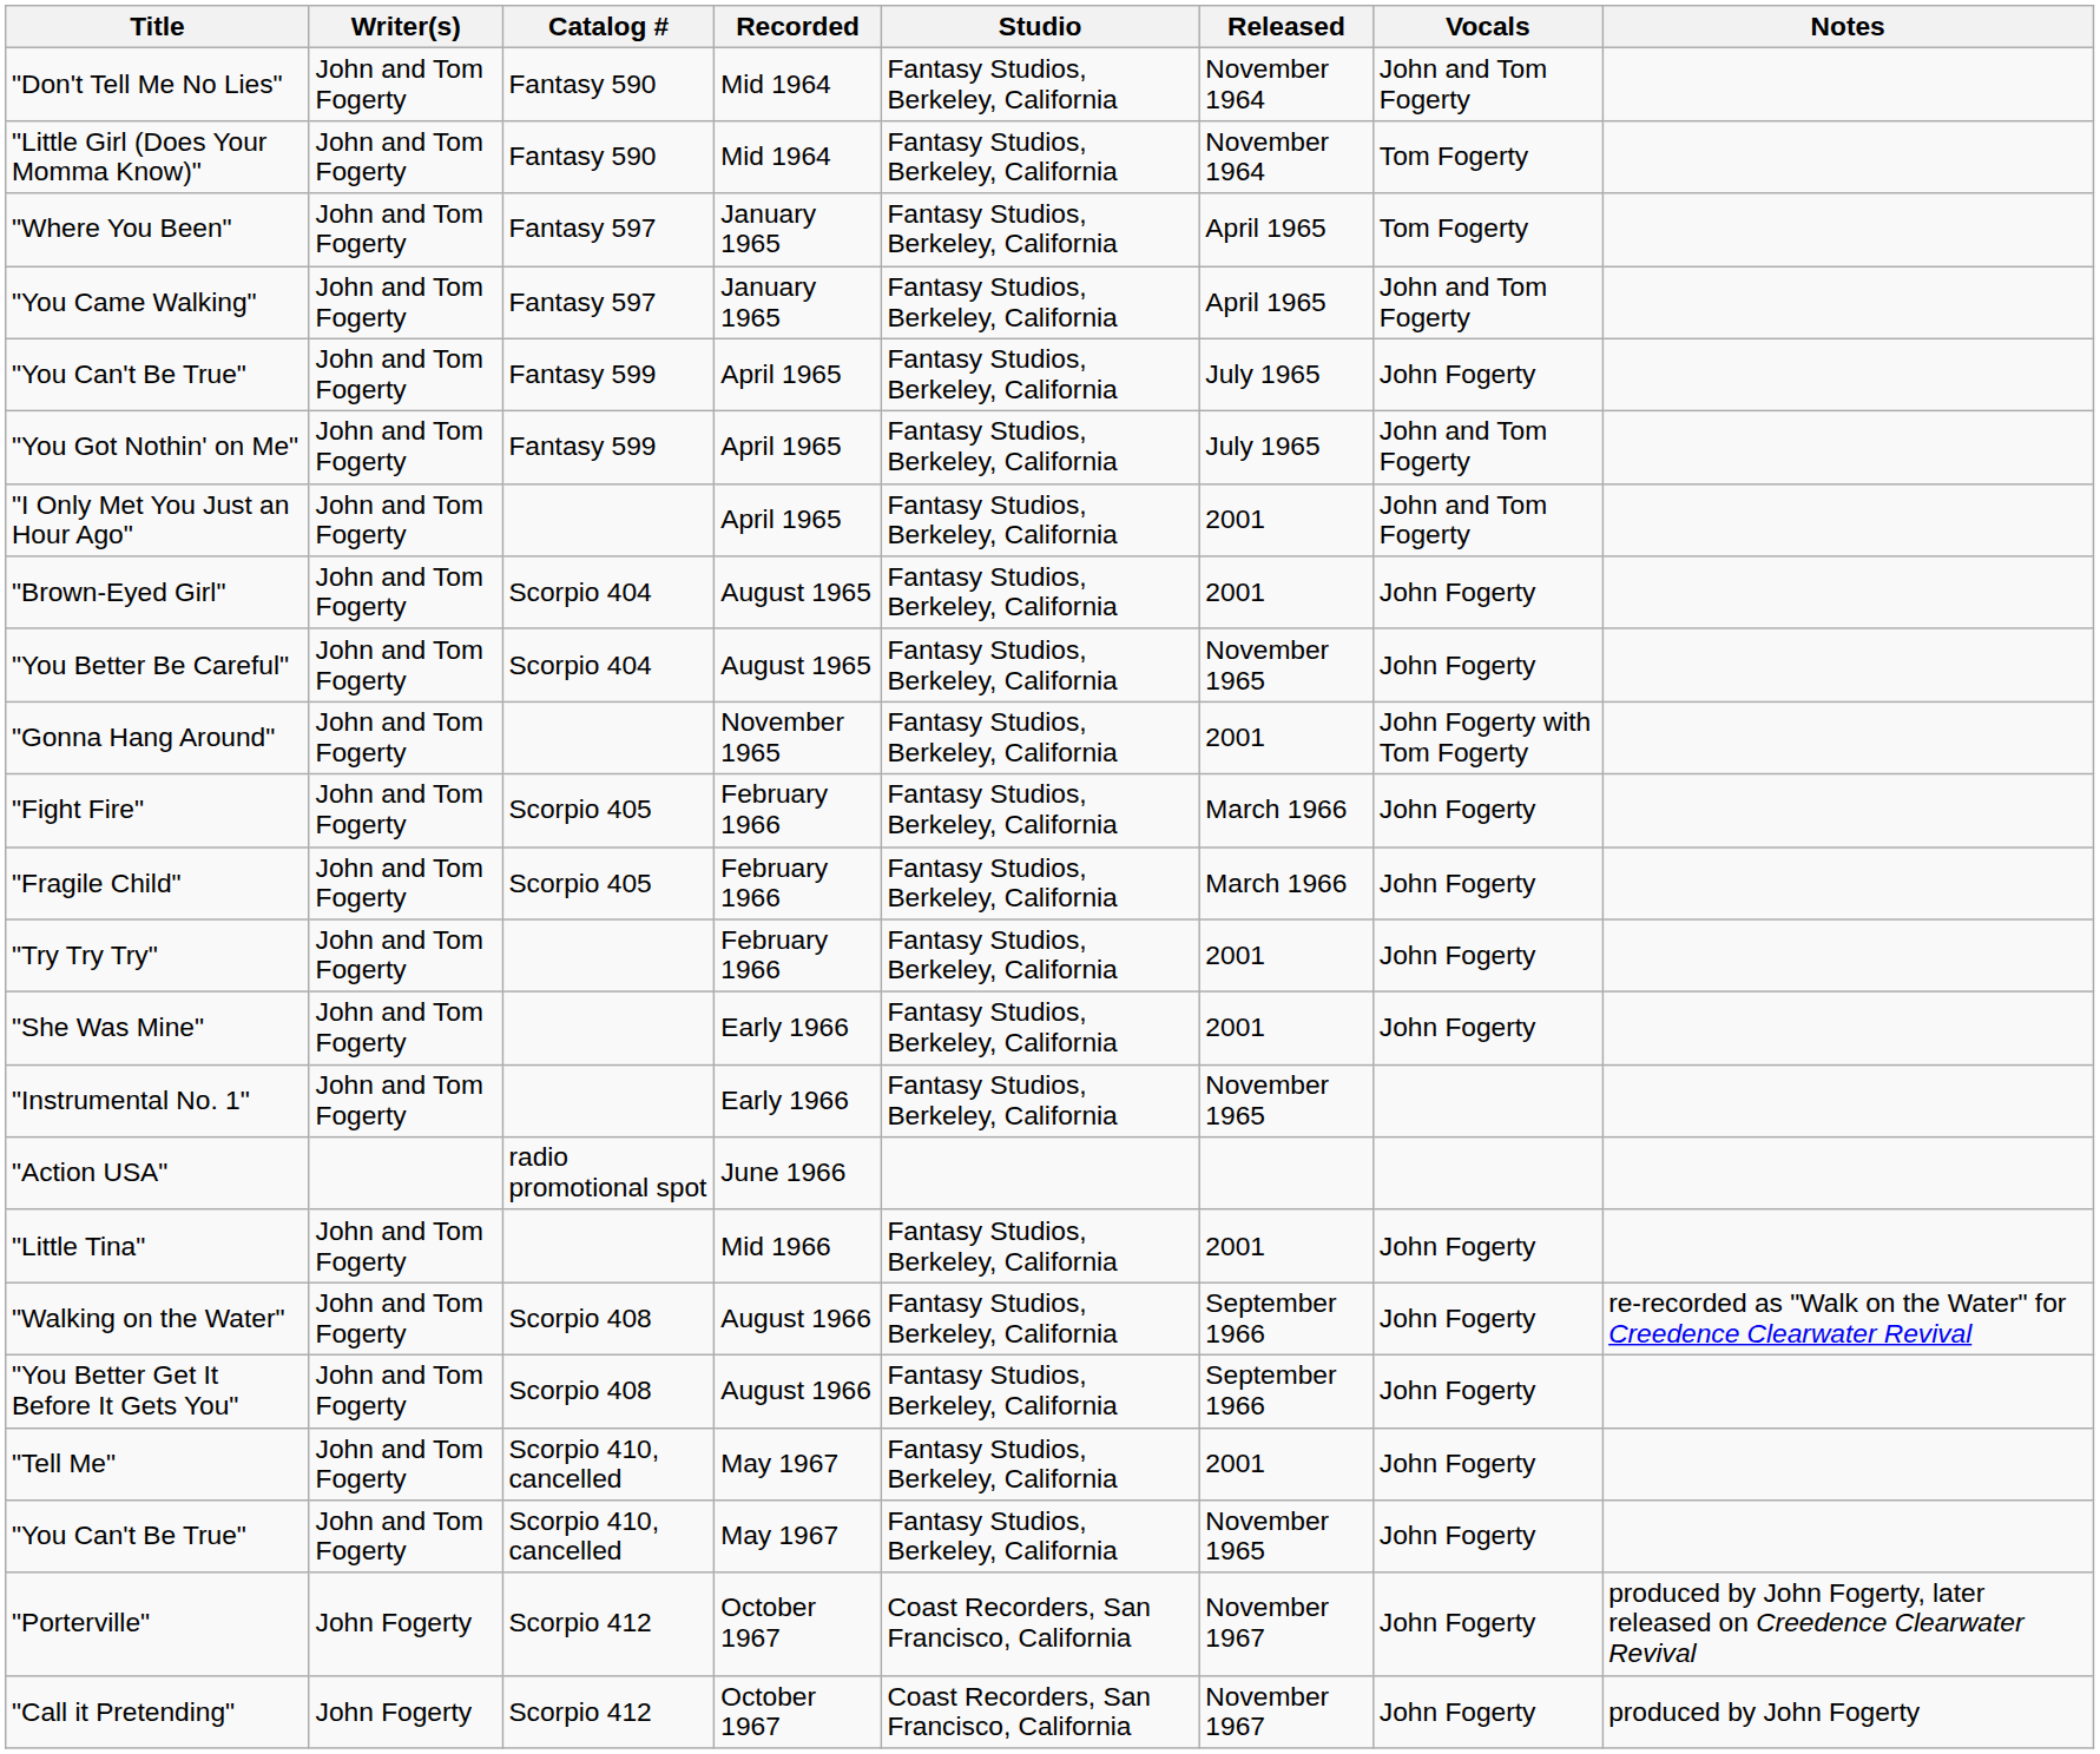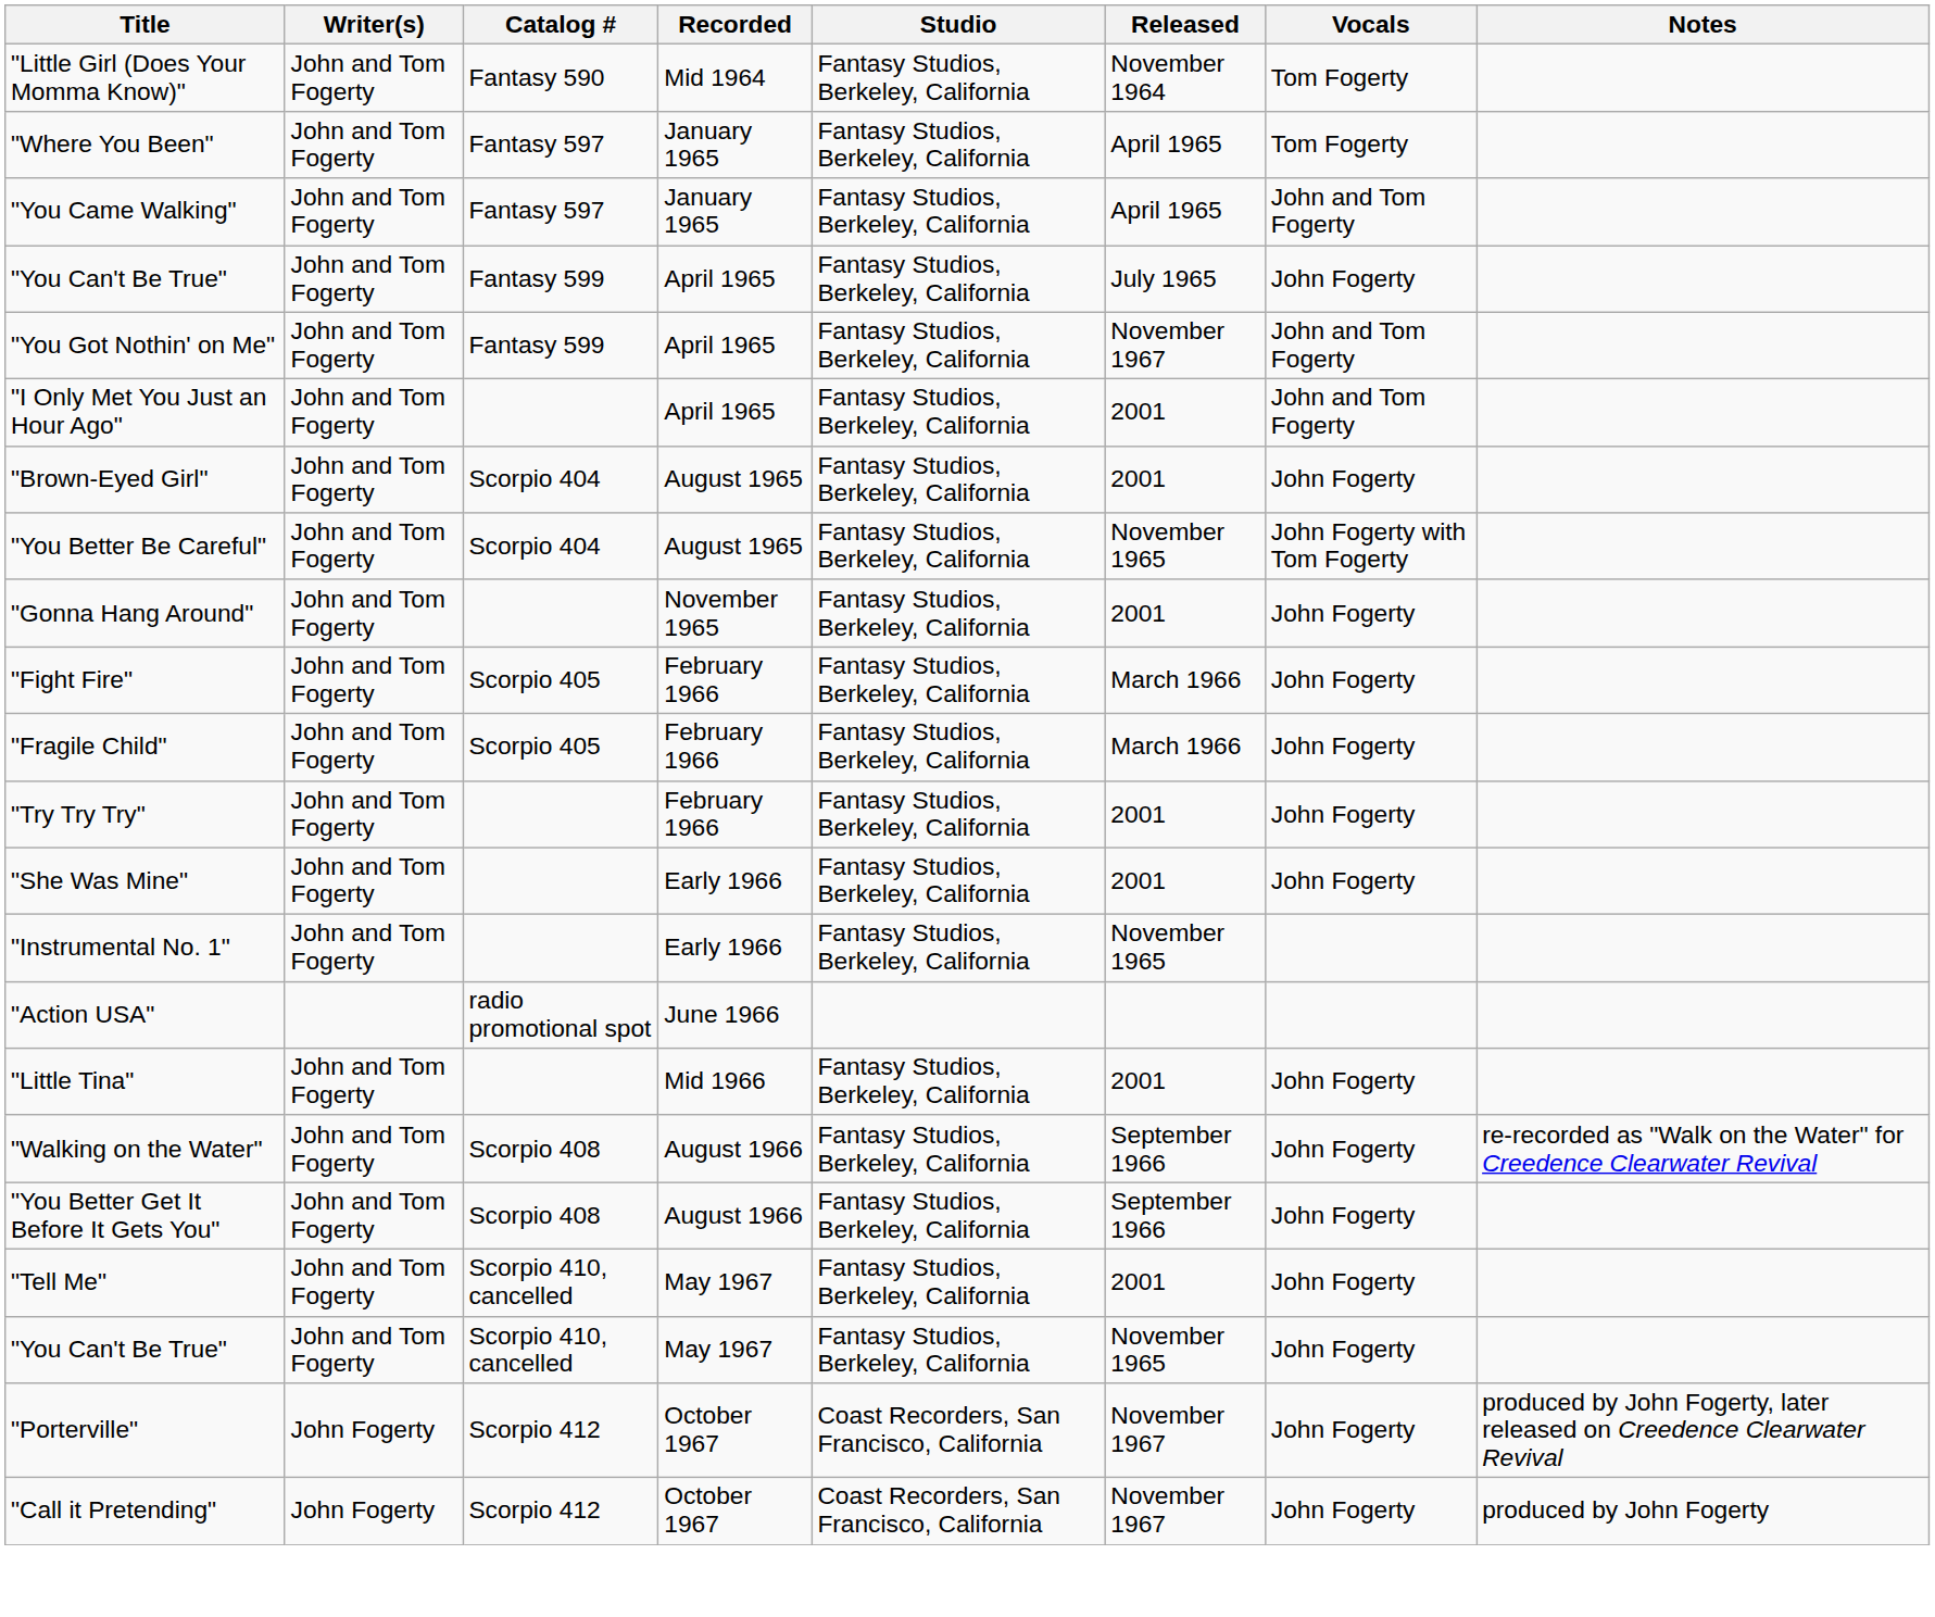- row: "Don't Tell Me No Lies" | John and Tom Fogerty | Fantasy 590 | Mid 1964 | Fantasy Studios, Berkeley, California | November 1964 | John and Tom Fogerty
"You Got Nothin' on Me" | Released: July 1965 -> November 1967
"You Better Be Careful" | Vocals: John Fogerty -> John Fogerty with Tom Fogerty
"Gonna Hang Around" | Vocals: John Fogerty with Tom Fogerty -> John Fogerty
